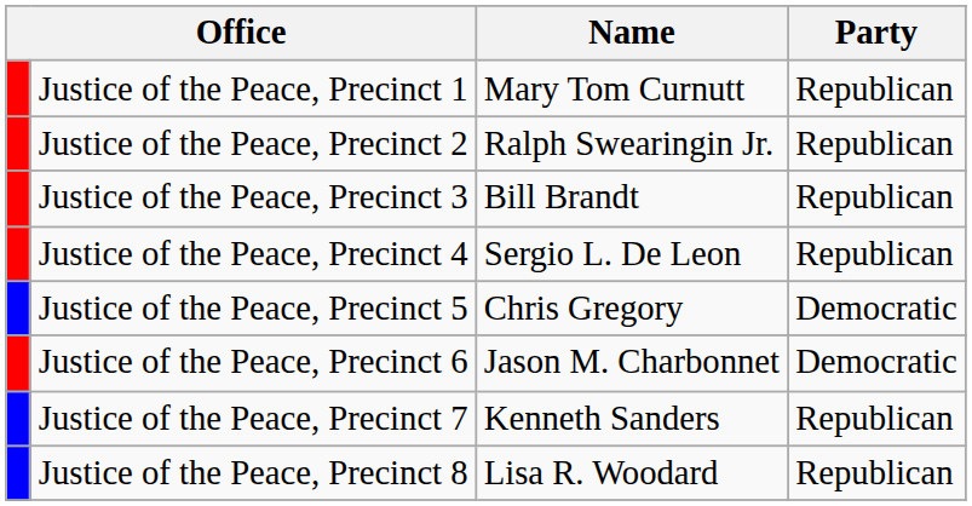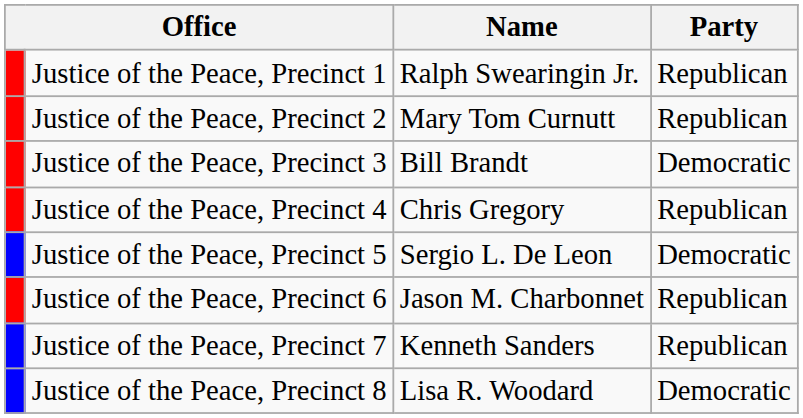Justice of the Peace, Precinct 1 | Name: Mary Tom Curnutt -> Ralph Swearingin Jr.
Justice of the Peace, Precinct 2 | Name: Ralph Swearingin Jr. -> Mary Tom Curnutt
Justice of the Peace, Precinct 3 | Party: Republican -> Democratic
Justice of the Peace, Precinct 4 | Name: Sergio L. De Leon -> Chris Gregory
Justice of the Peace, Precinct 5 | Name: Chris Gregory -> Sergio L. De Leon
Justice of the Peace, Precinct 6 | Party: Democratic -> Republican
Justice of the Peace, Precinct 8 | Party: Republican -> Democratic
